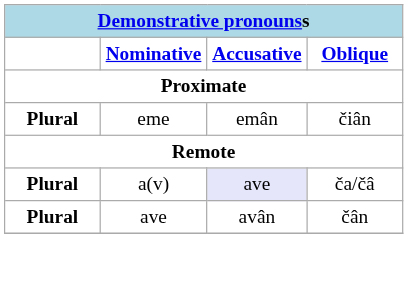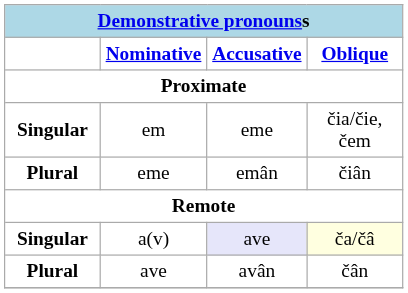+ row: Singular | em | eme | čia/čie, čem
a(v) | column 1: Plural -> Singular
a(v) | Oblique: no background -> lightyellow background
